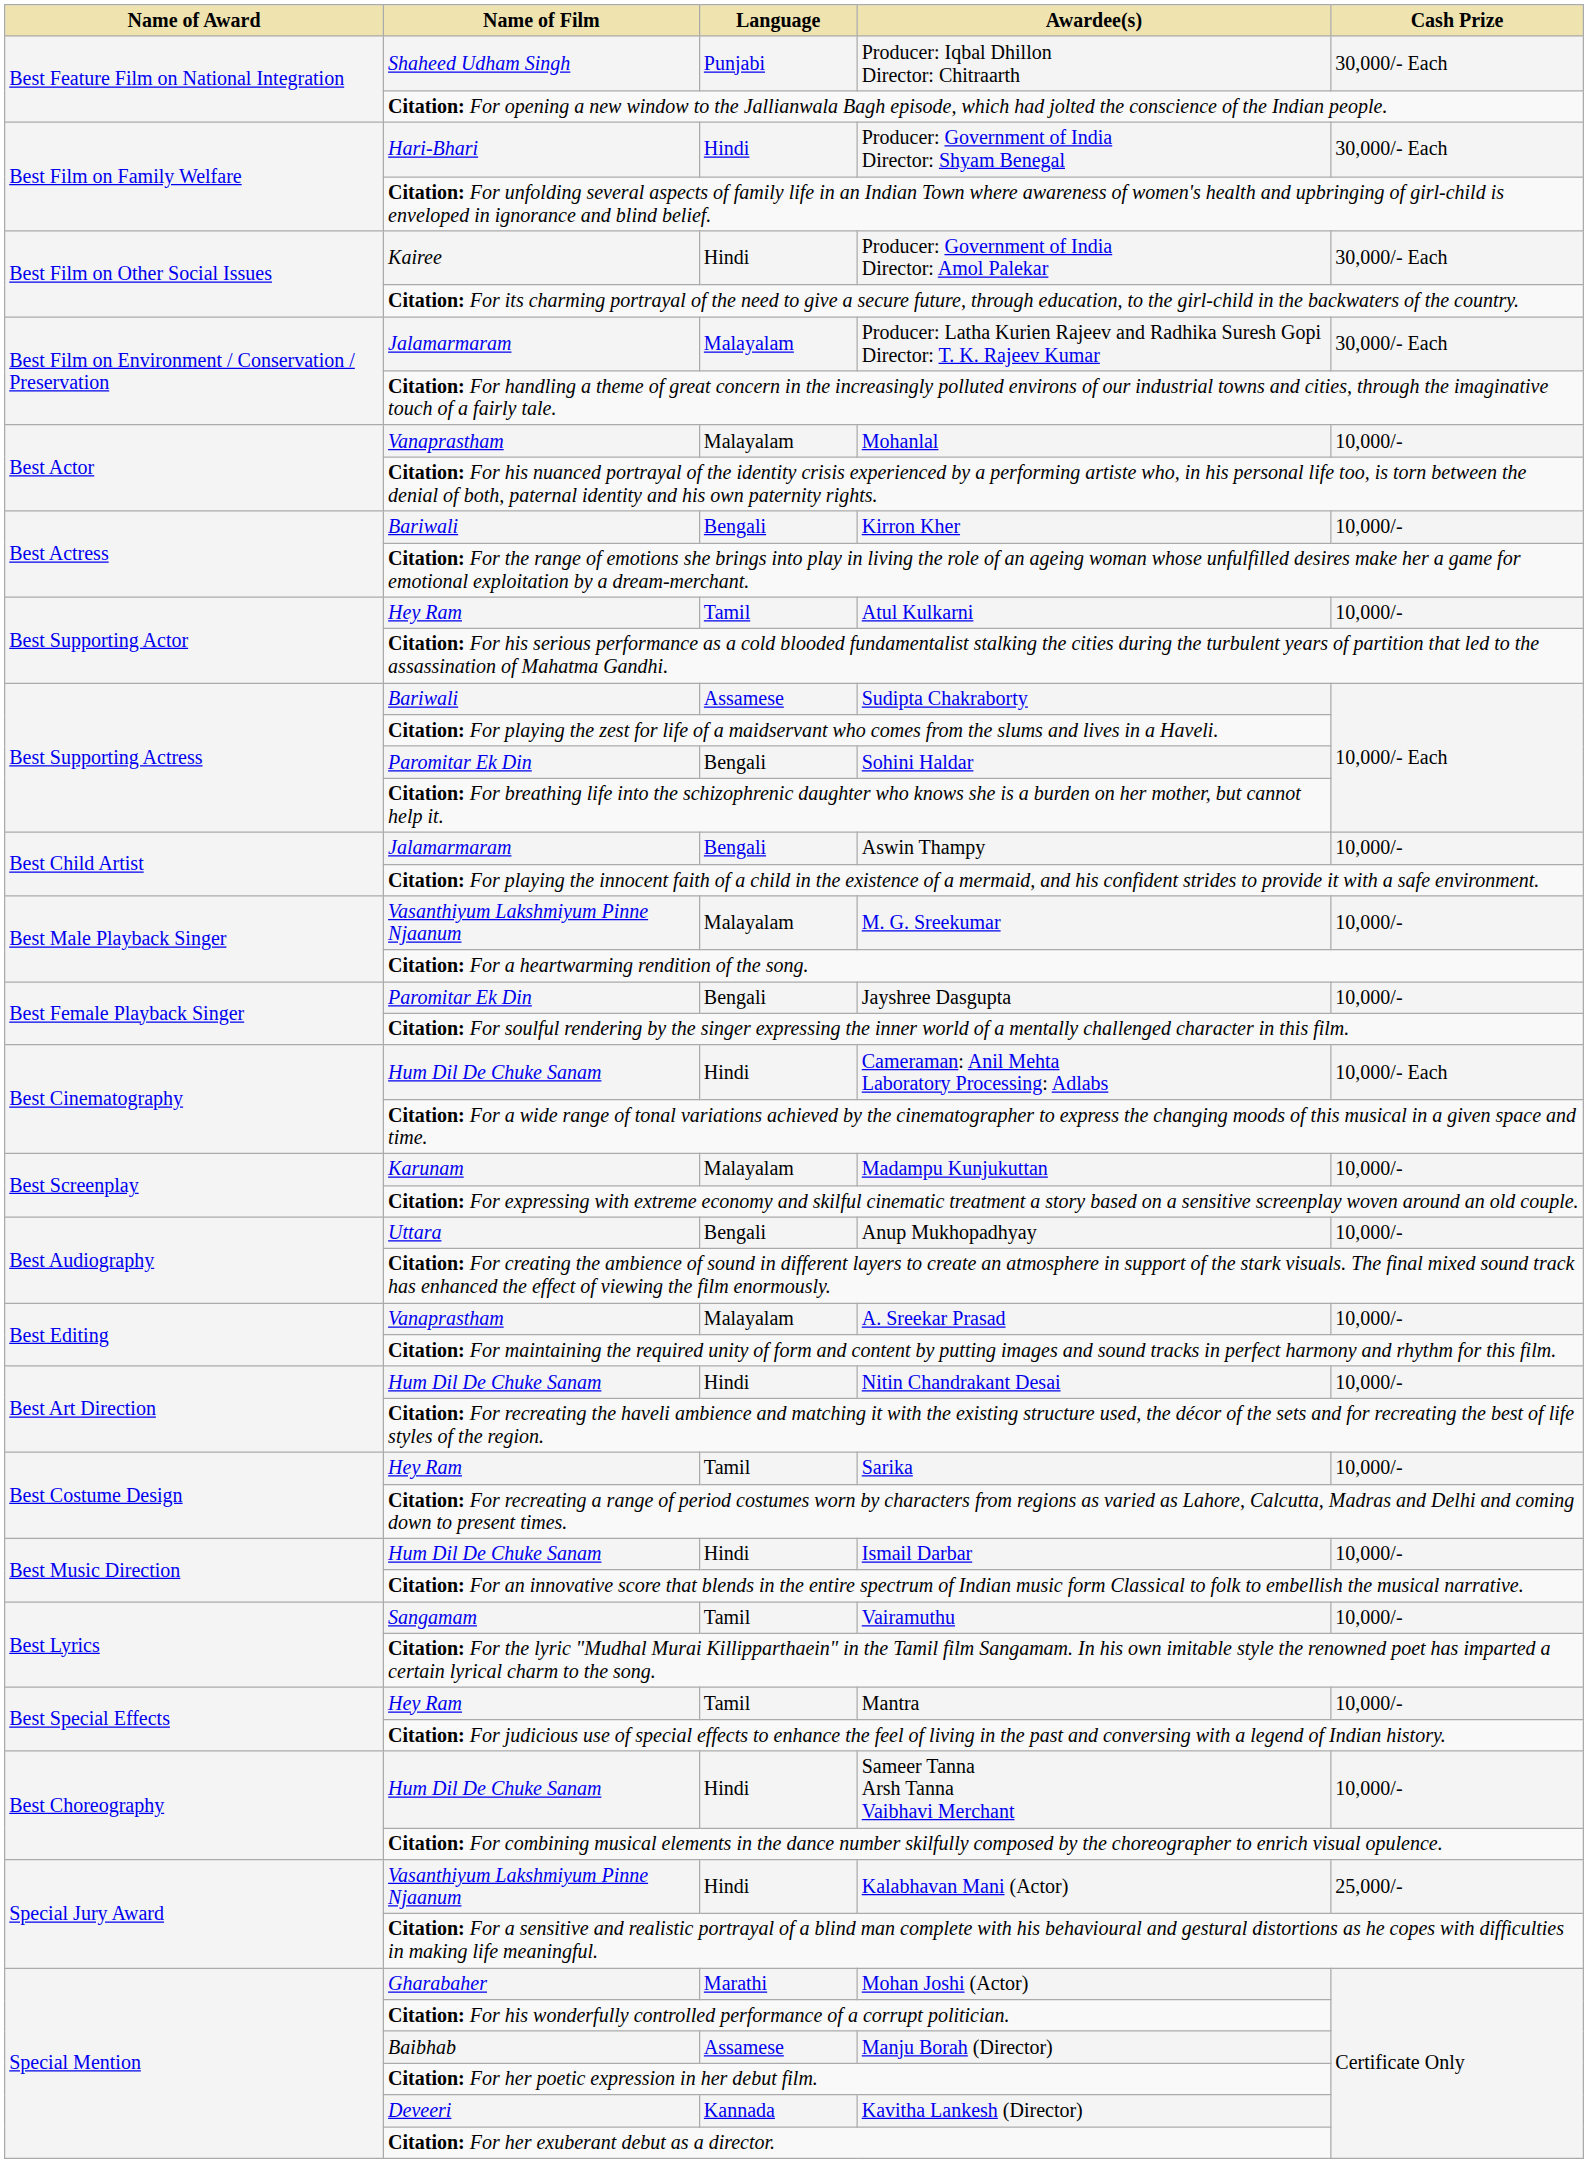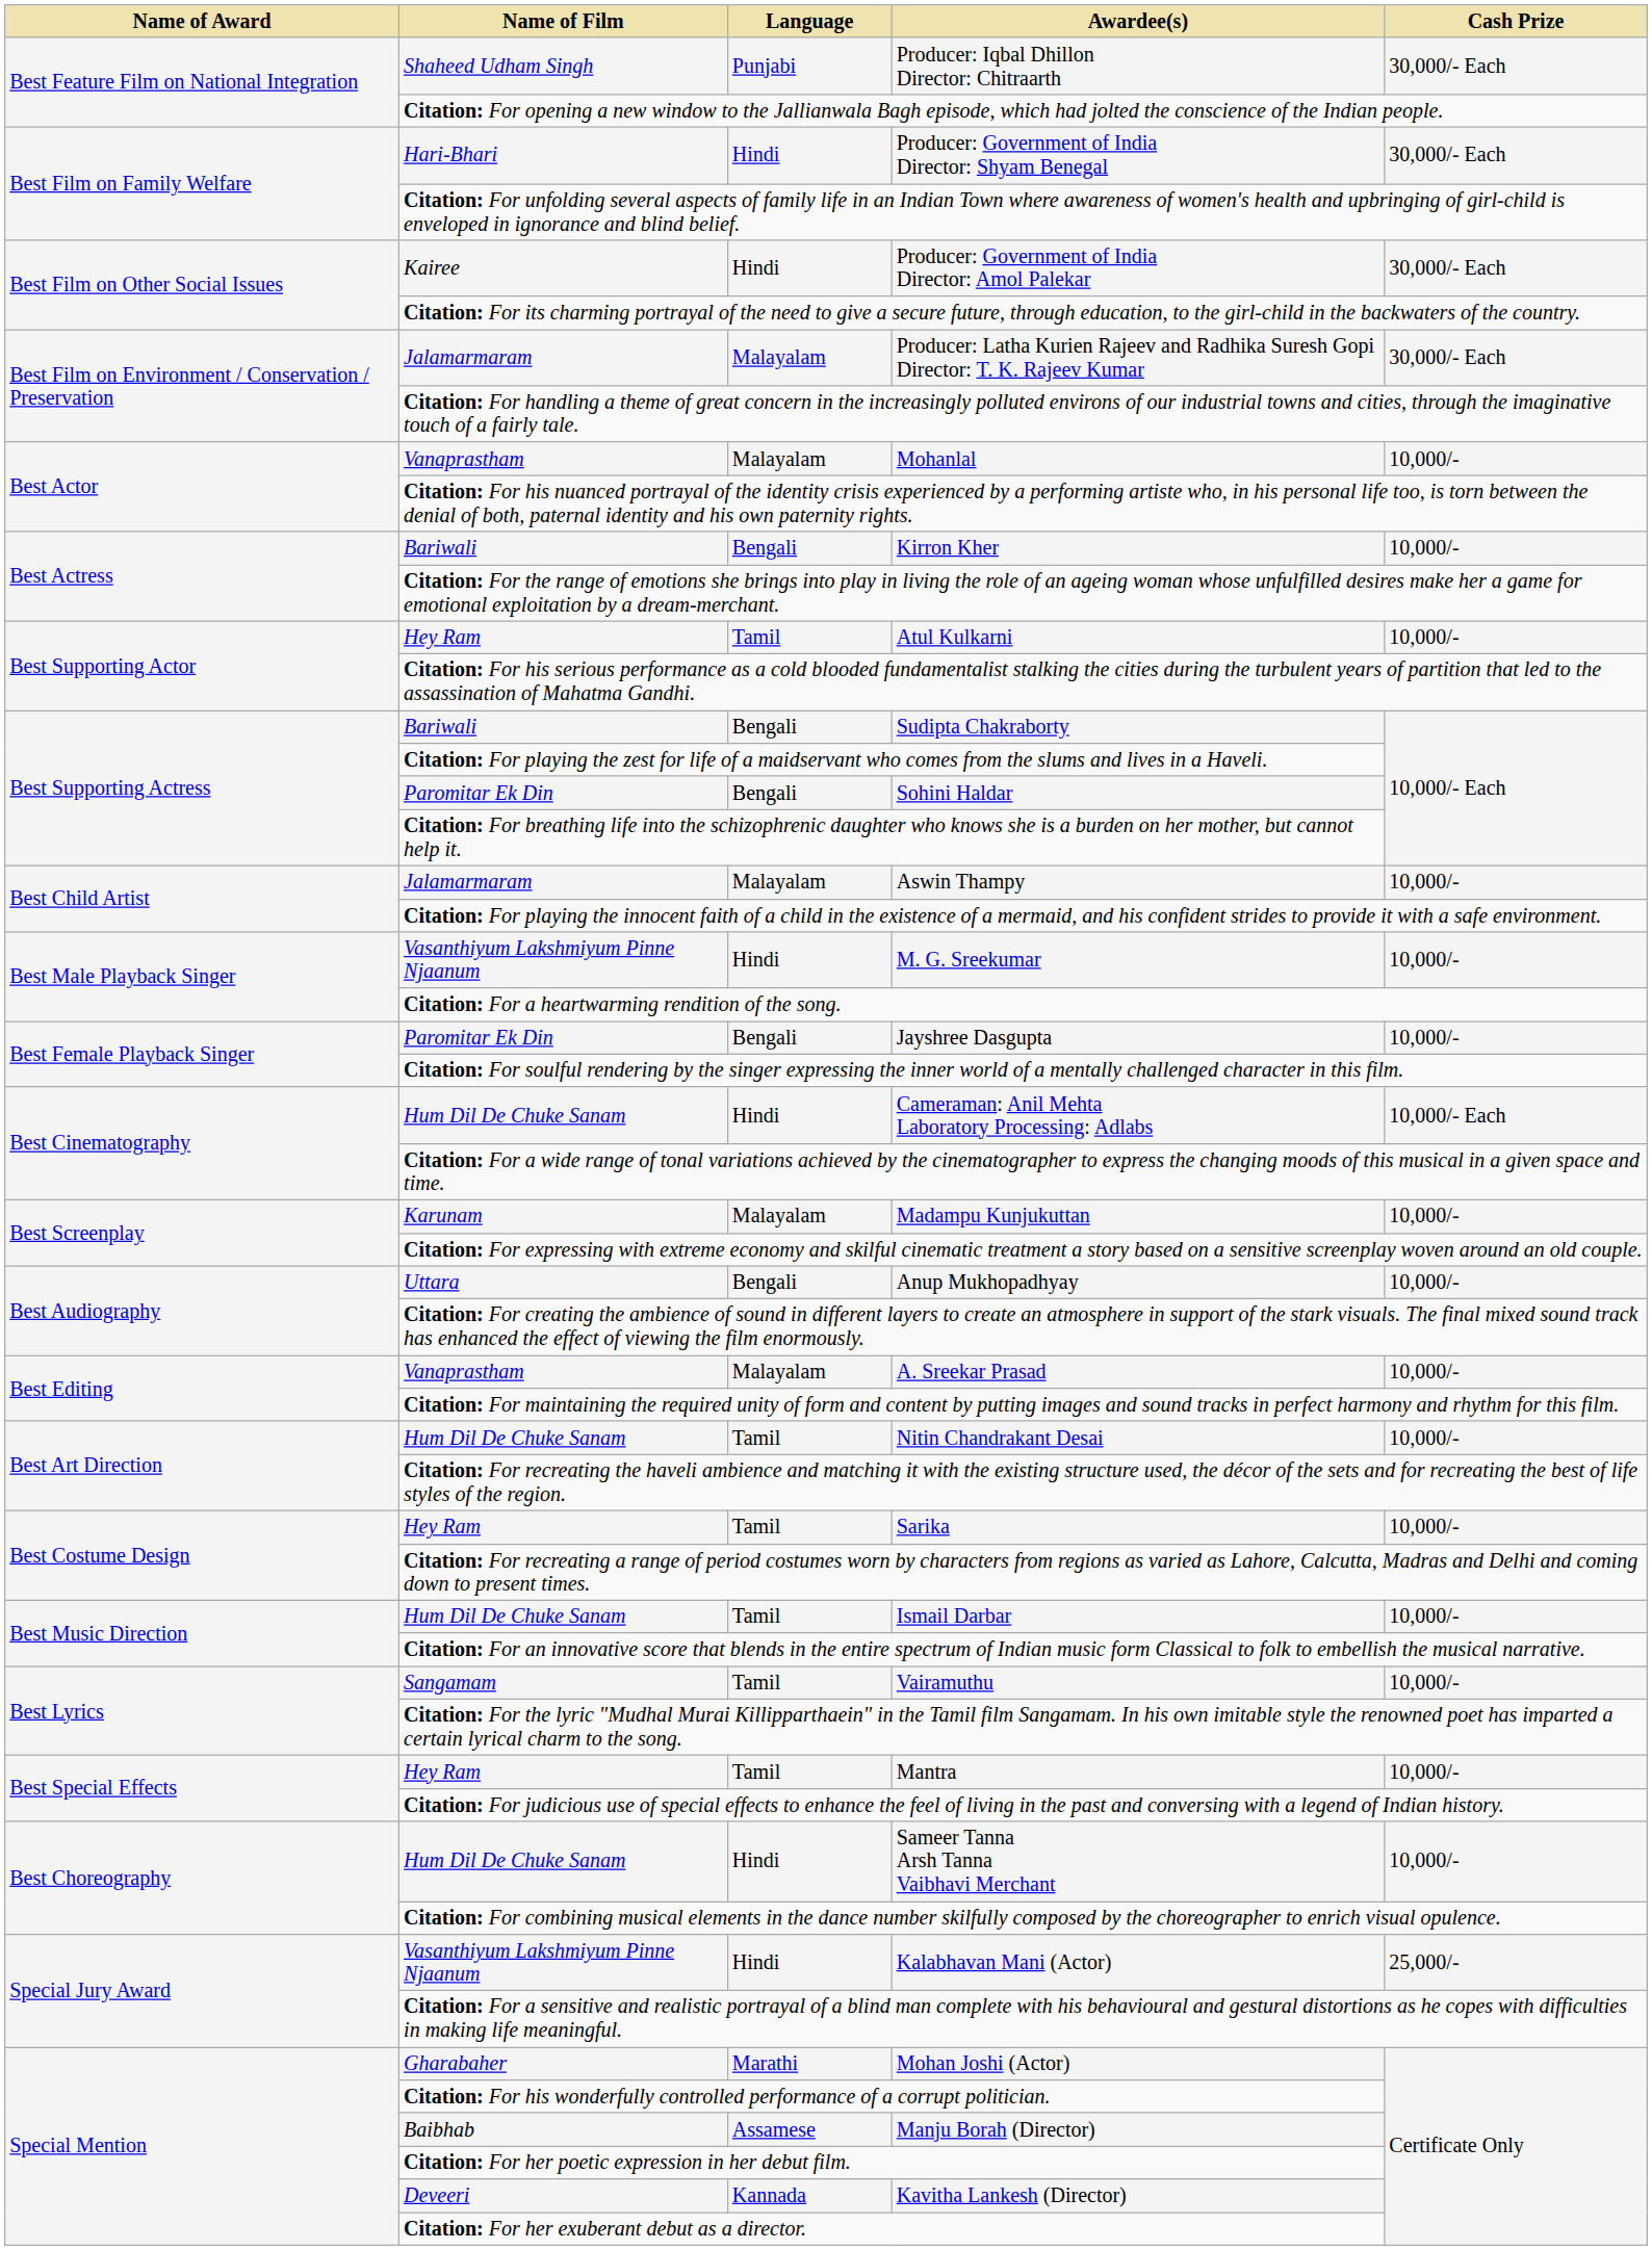Sudipta Chakraborty | Language: Assamese -> Bengali
Aswin Thampy | Language: Bengali -> Malayalam
M. G. Sreekumar | Language: Malayalam -> Hindi
Nitin Chandrakant Desai | Language: Hindi -> Tamil
Ismail Darbar | Language: Hindi -> Tamil
